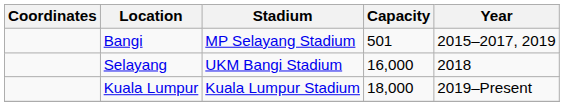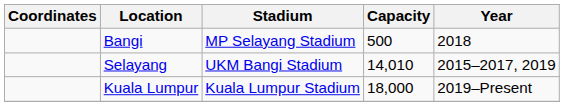Bangi | Capacity: 501 -> 500
Bangi | Year: 2015–2017, 2019 -> 2018
Selayang | Capacity: 16,000 -> 14,010
Selayang | Year: 2018 -> 2015–2017, 2019
